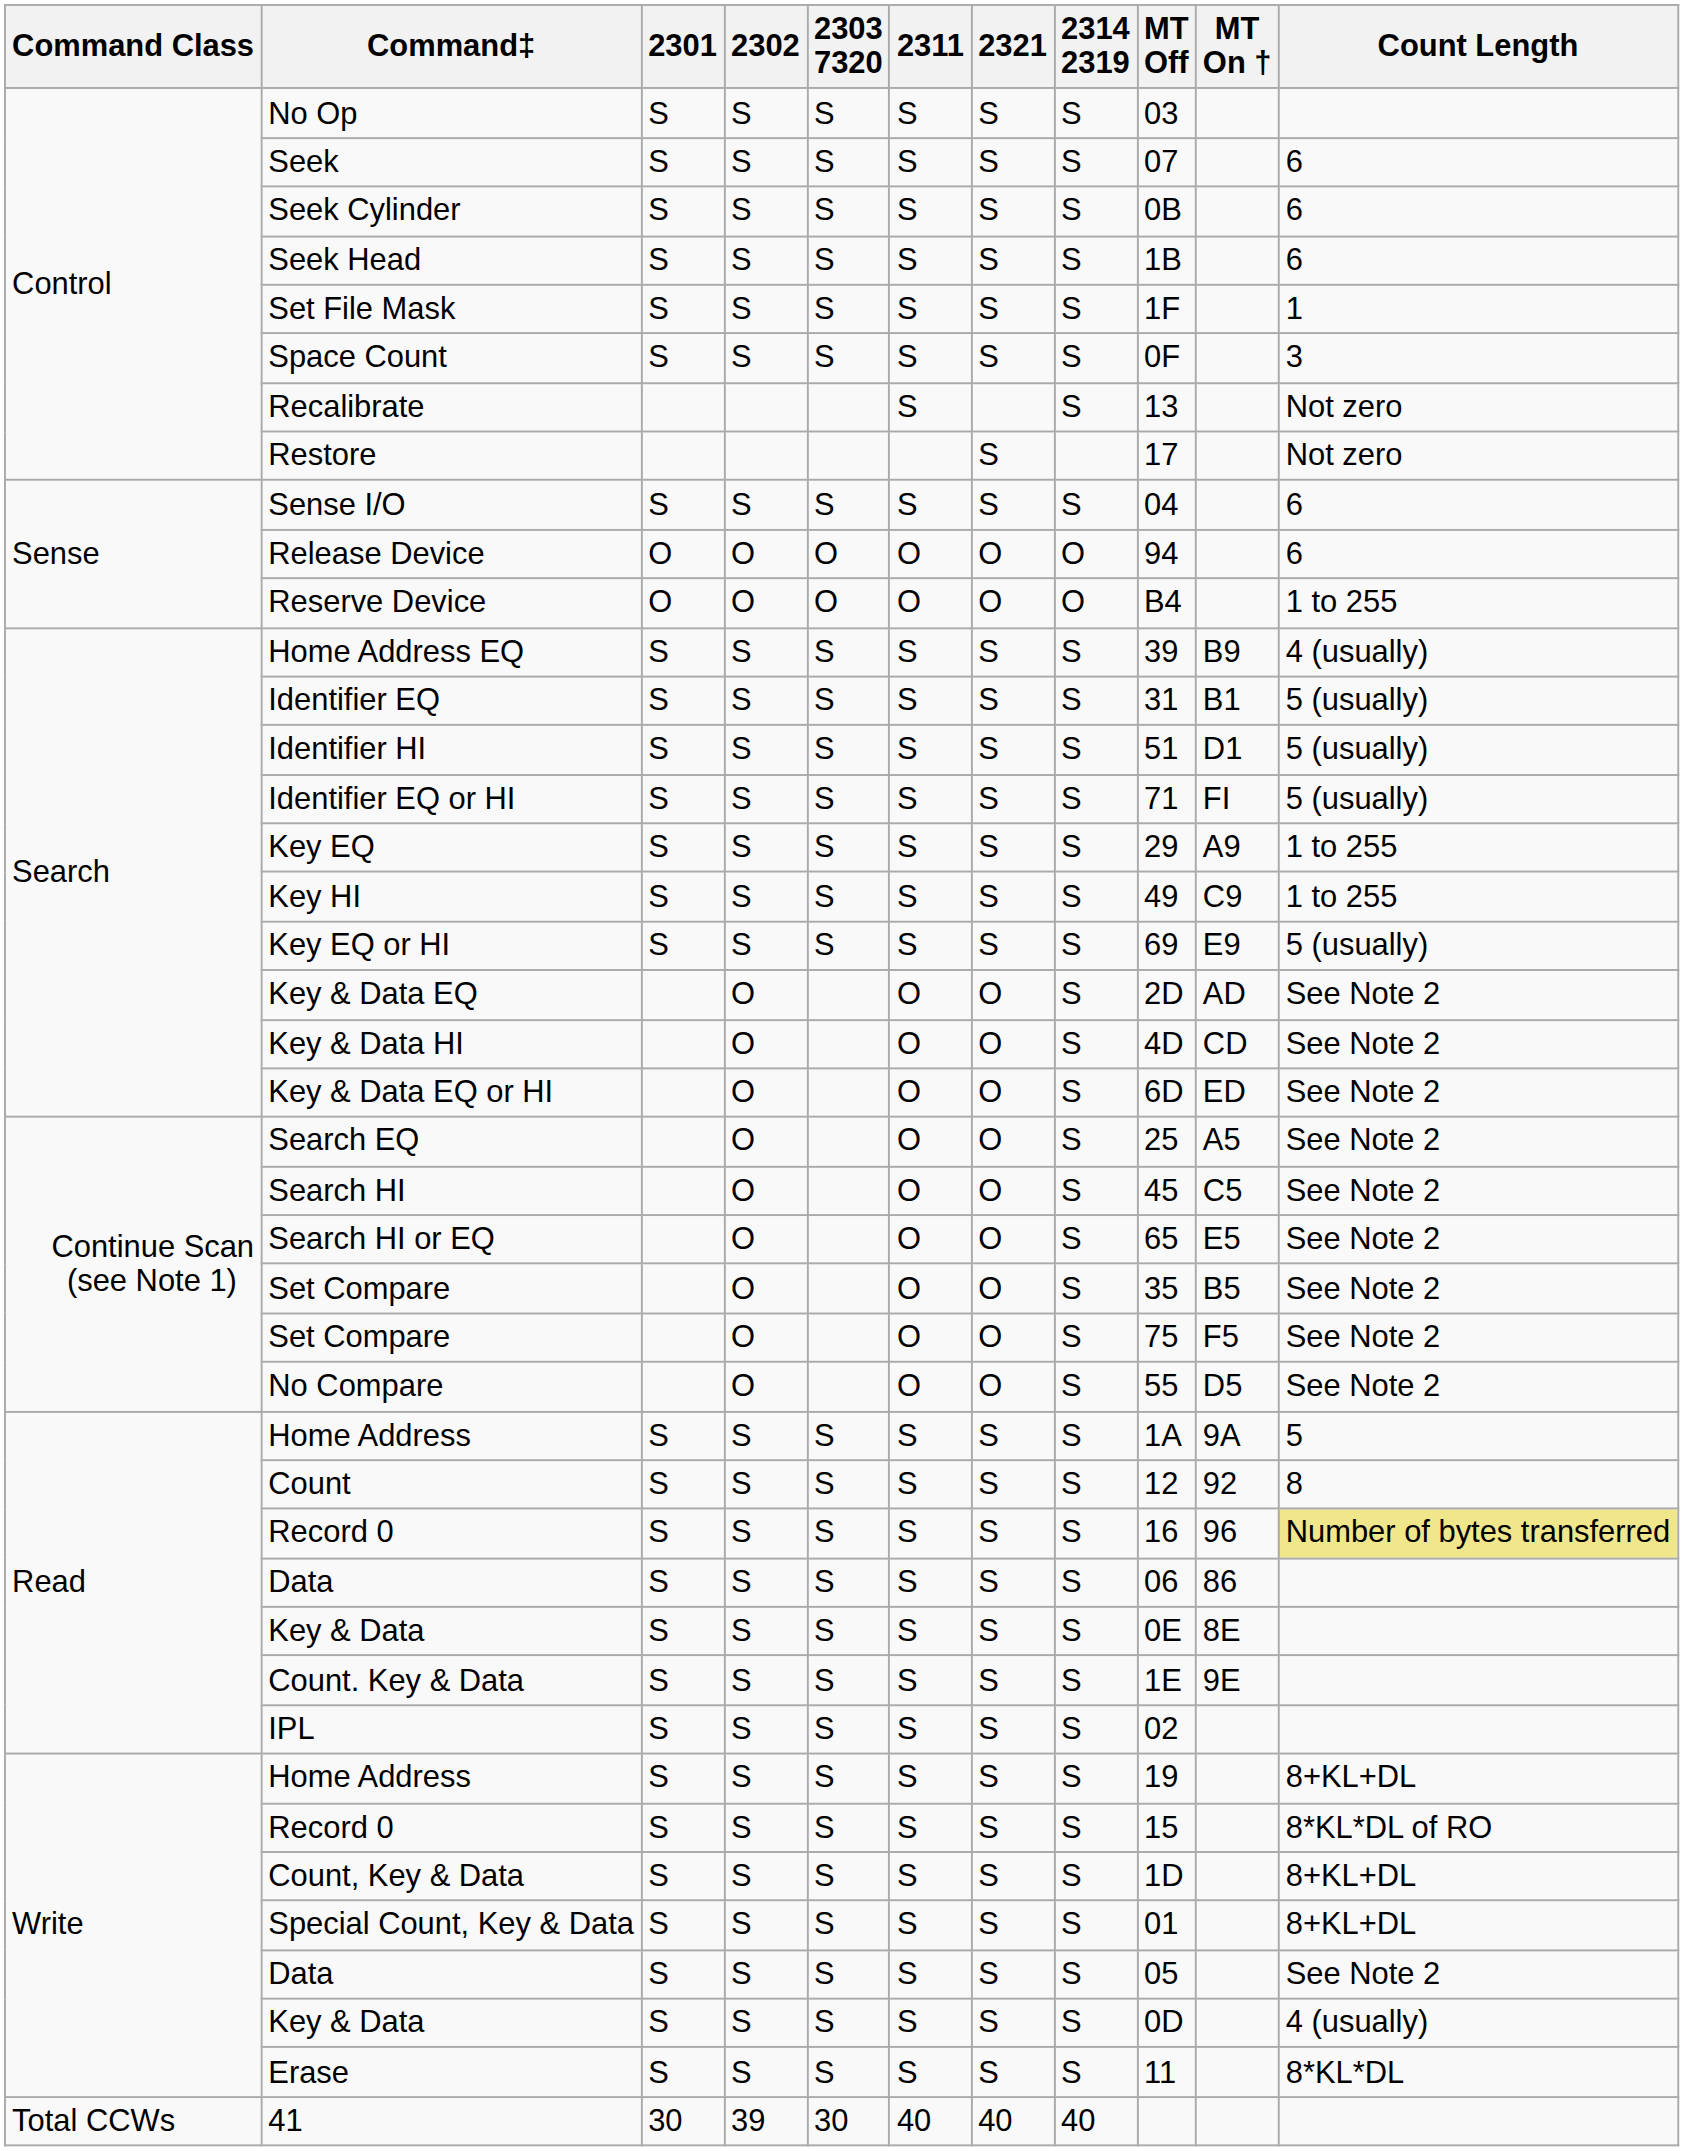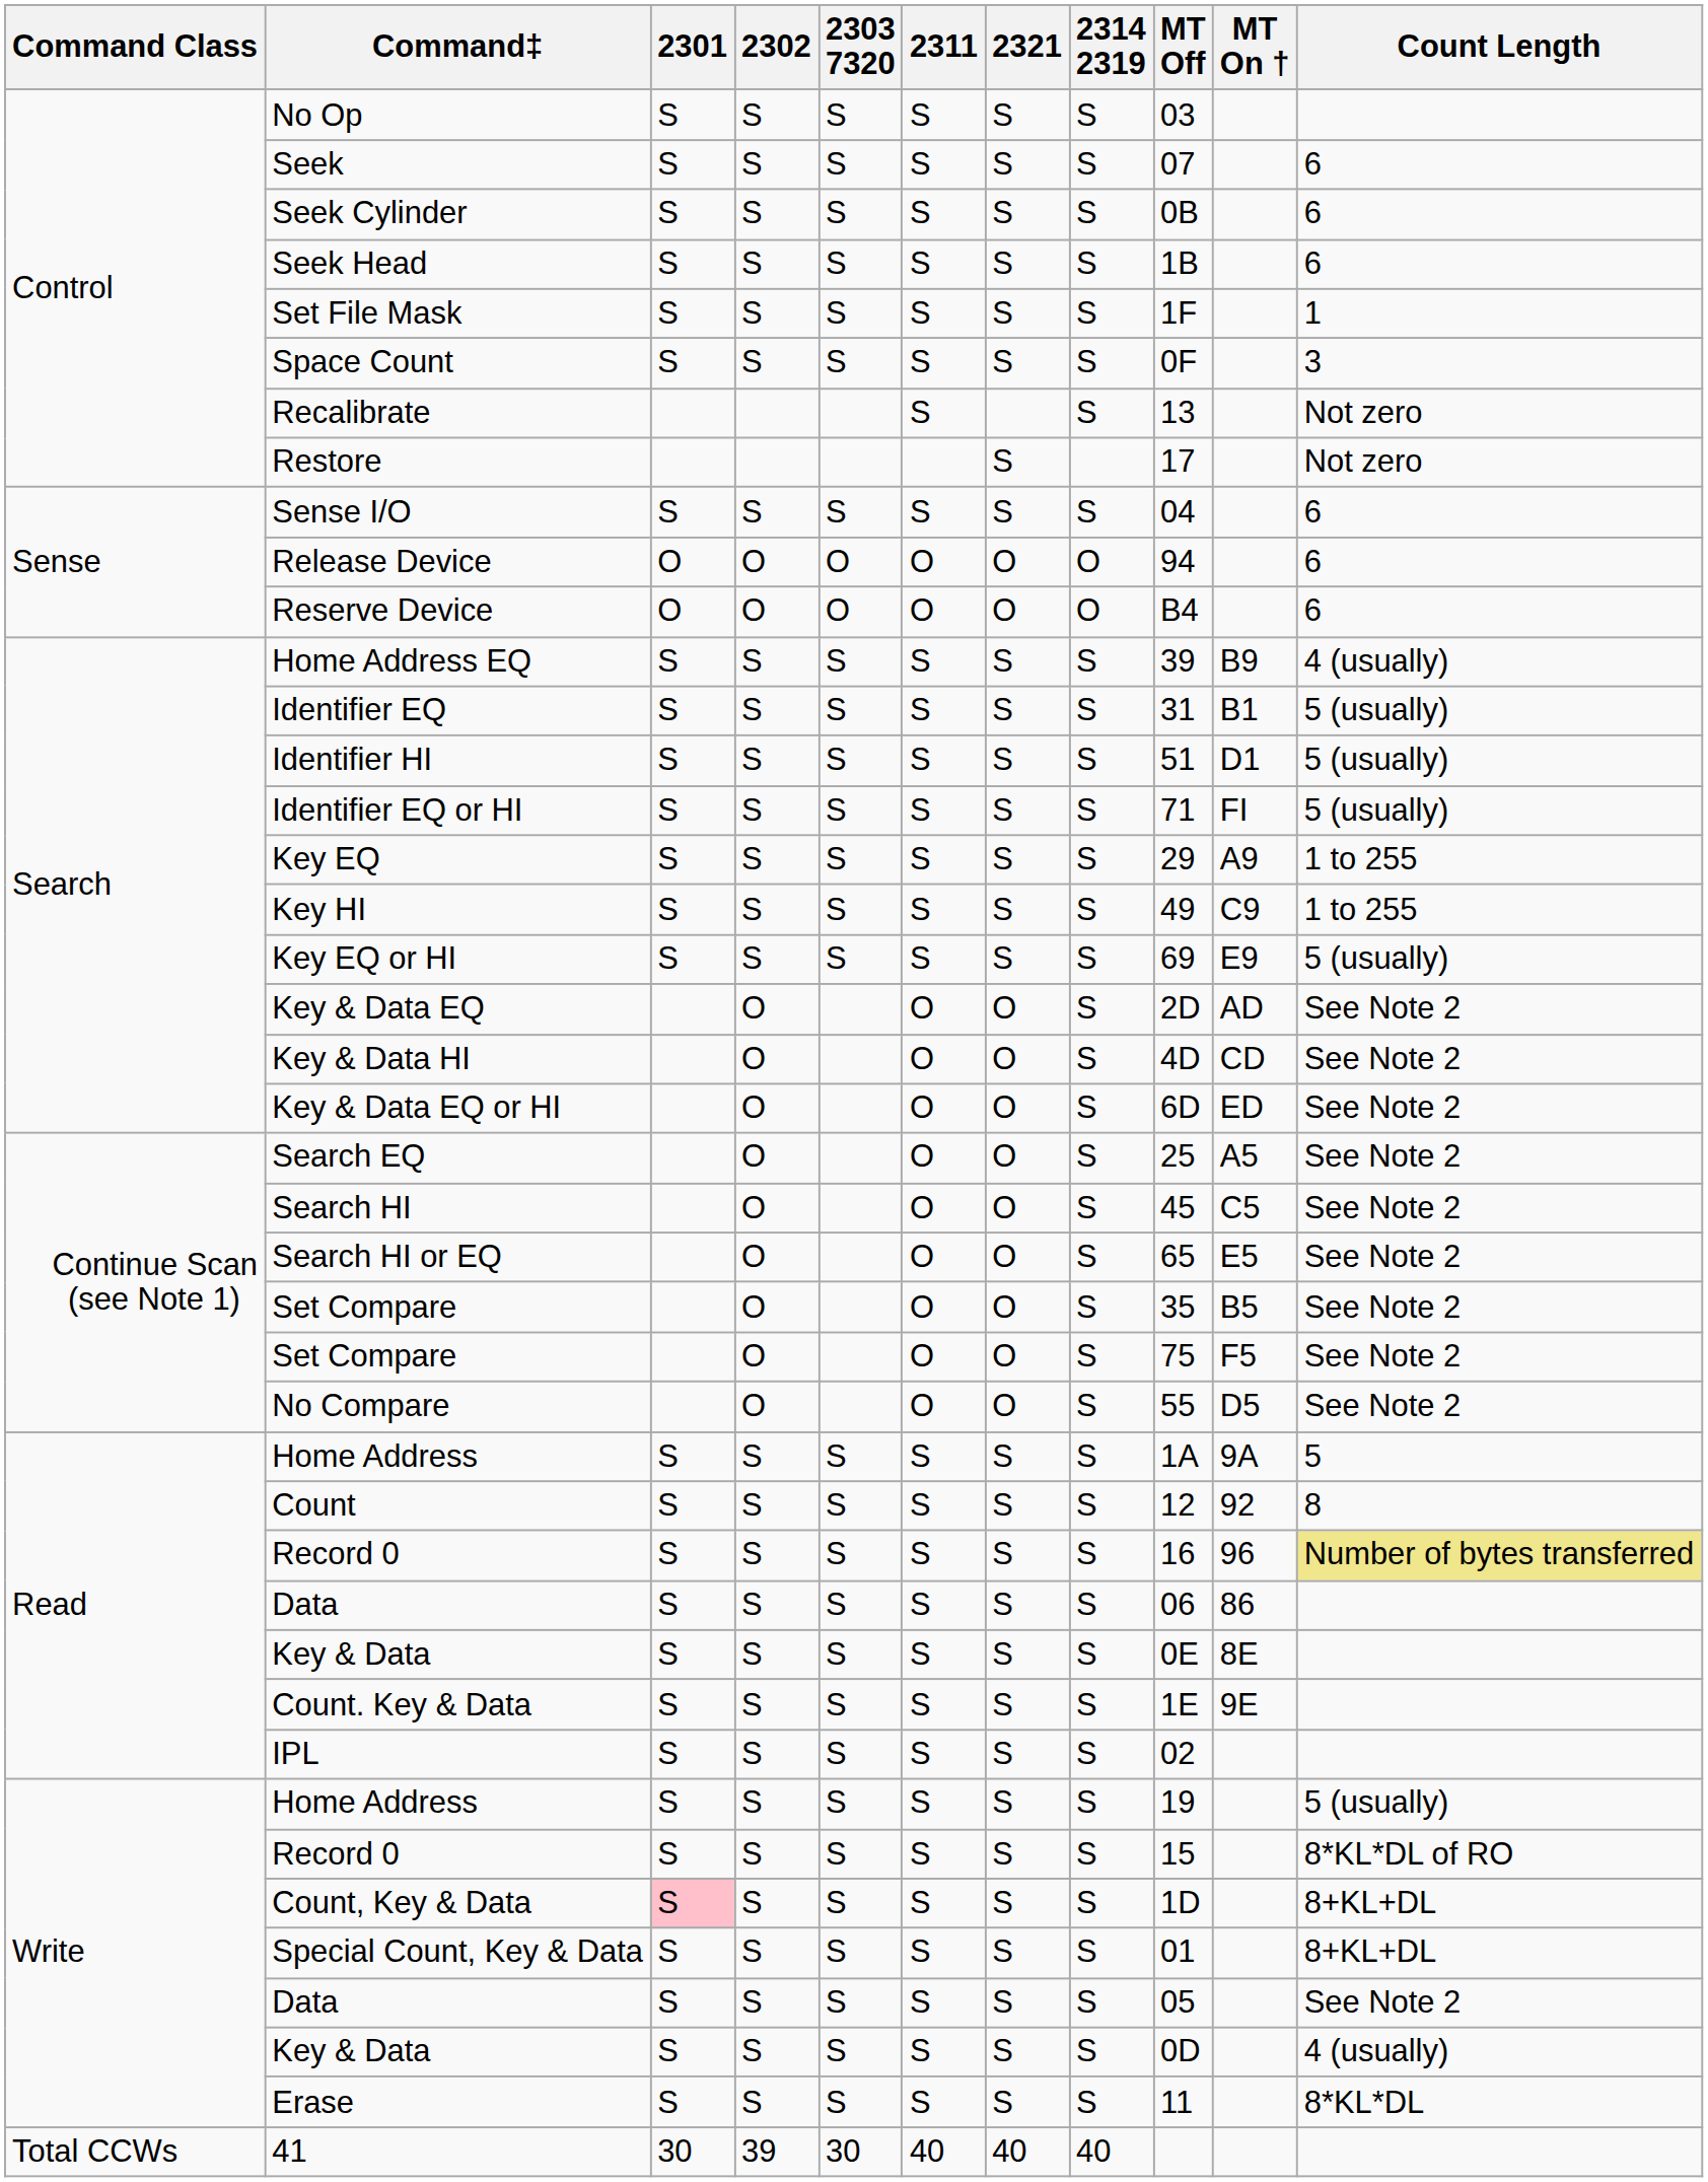Reserve Device | Count Length: 1 to 255 -> 6
Write / Home Address | Count Length: 8+KL+DL -> 5 (usually)
Count, Key & Data | 2301: no background -> pink background
